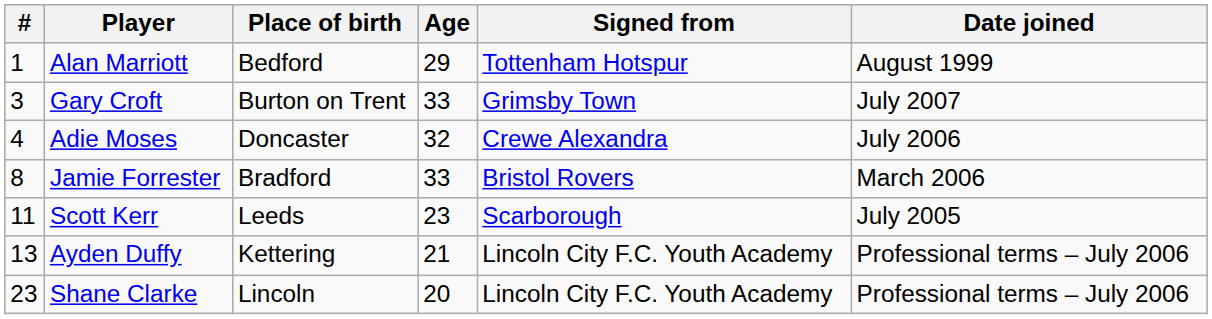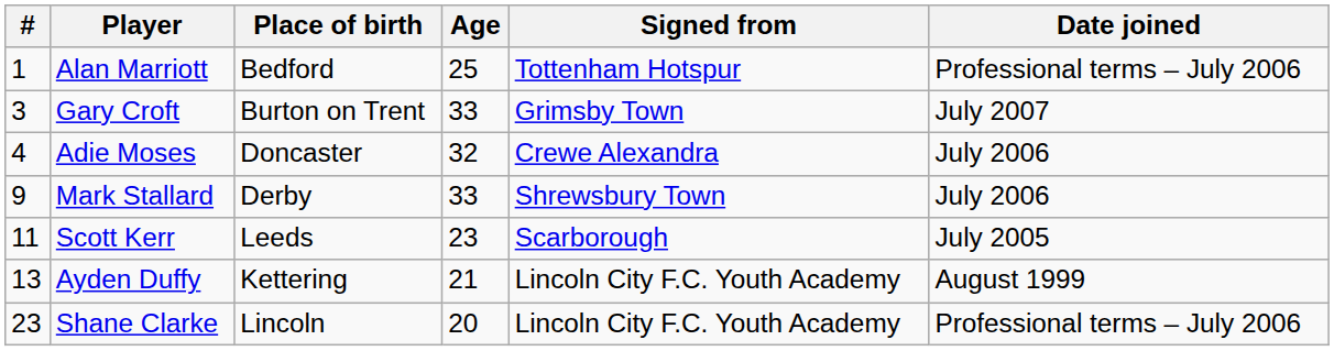Alan Marriott | Age: 29 -> 25
Alan Marriott | Date joined: August 1999 -> Professional terms – July 2006
- row: 8 | Jamie Forrester | Bradford | 33 | Bristol Rovers | March 2006
+ row: 9 | Mark Stallard | Derby | 33 | Shrewsbury Town | July 2006
Ayden Duffy | Date joined: Professional terms – July 2006 -> August 1999
